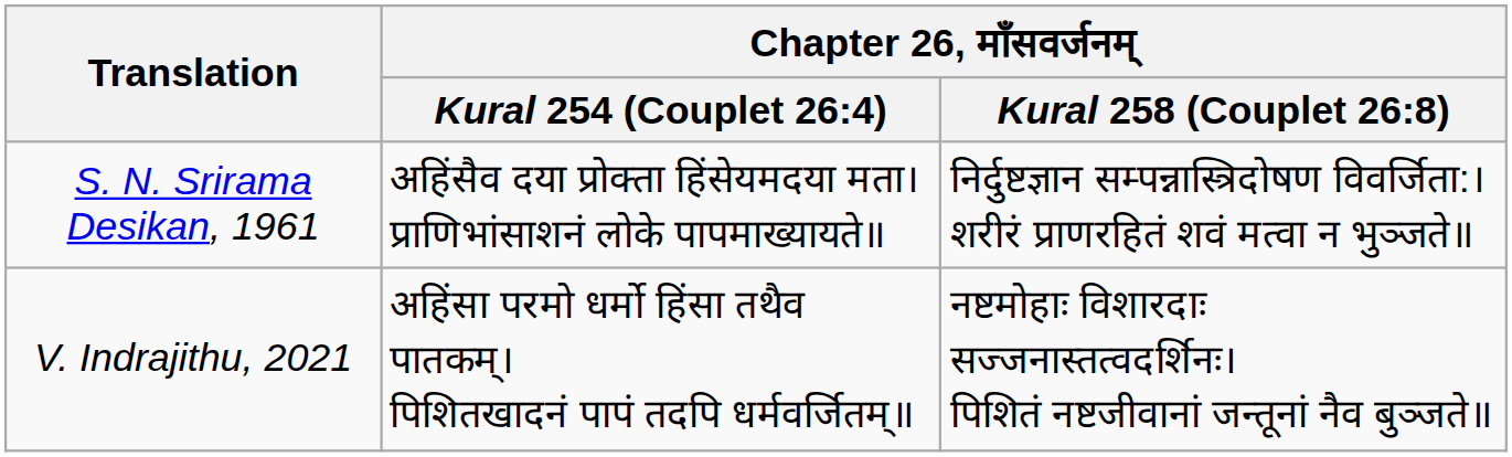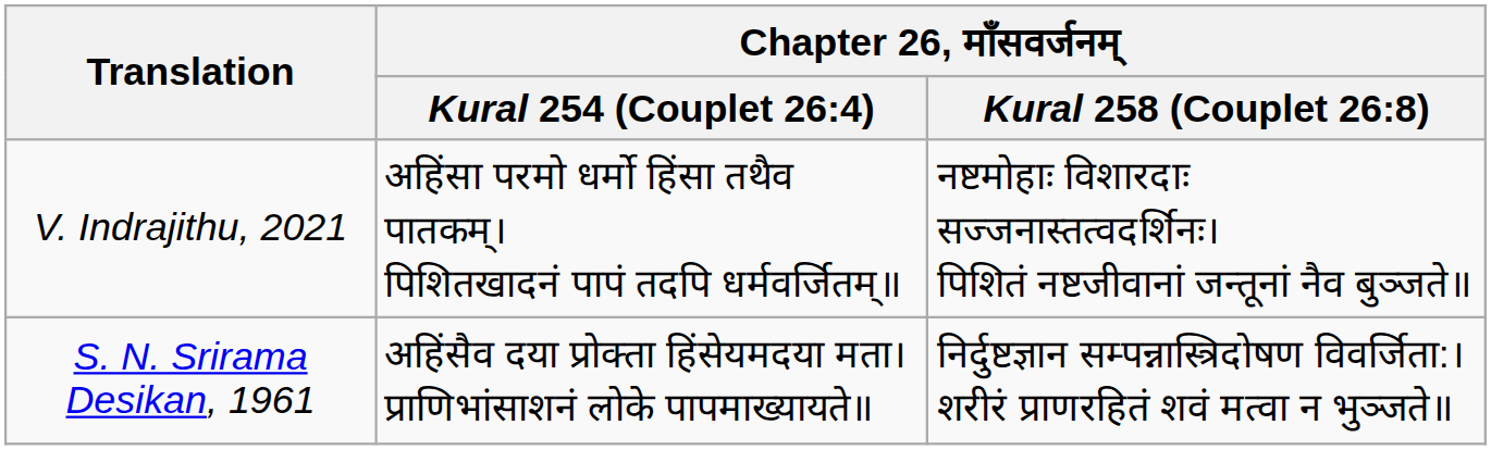rows swapped: S. N. Srirama Desikan, 1961 <-> V. Indrajithu, 2021
